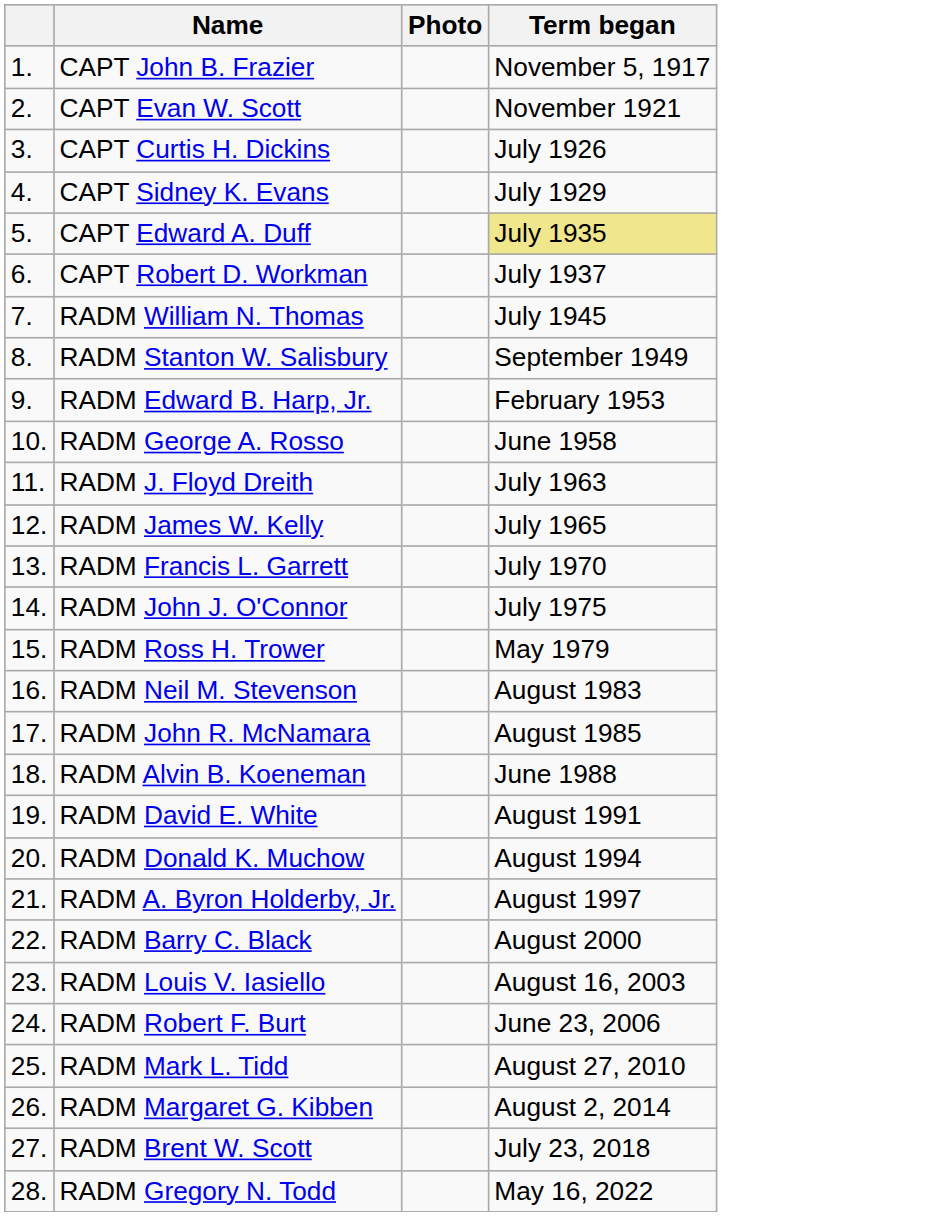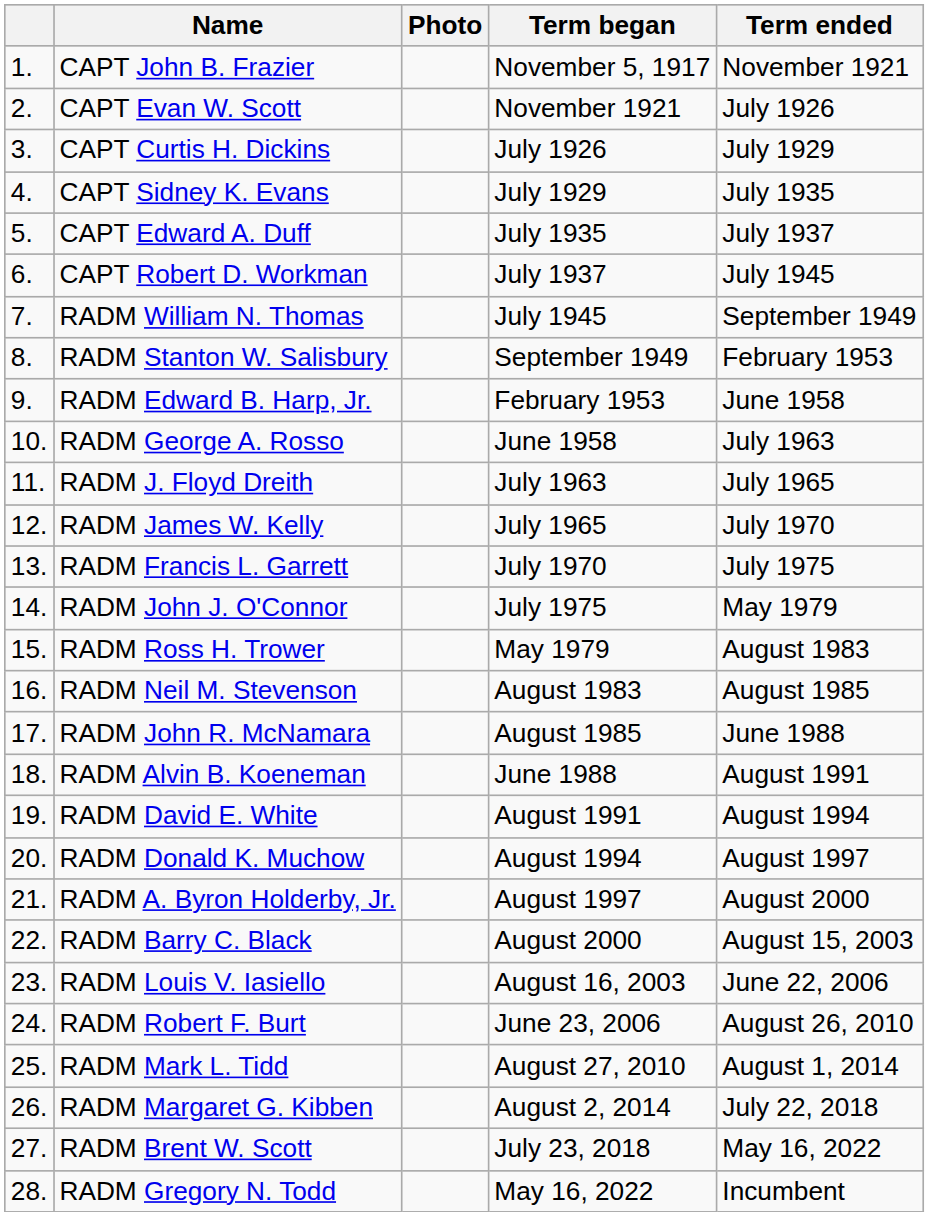+ column: Term ended | November 1921 | July 1926 | July 1929 | July 1935 | July 1937 | July 1945 | September 1949 | February 1953 | June 1958 | July 1963 | July 1965 | July 1970 | July 1975 | May 1979 | August 1983 | August 1985 | June 1988 | August 1991 | August 1994 | August 1997 | August 2000 | August 15, 2003 | June 22, 2006 | August 26, 2010 | August 1, 2014 | July 22, 2018 | May 16, 2022 | Incumbent
CAPT Edward A. Duff | Term began: khaki background -> no background
